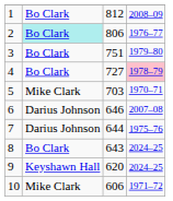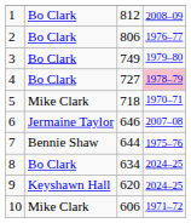2 | column 2: paleturquoise background -> no background
3 | column 3: 751 -> 749
5 | column 3: 703 -> 718
6 | column 2: Darius Johnson -> Jermaine Taylor
7 | column 2: Darius Johnson -> Bennie Shaw
8 | column 3: 643 -> 634
